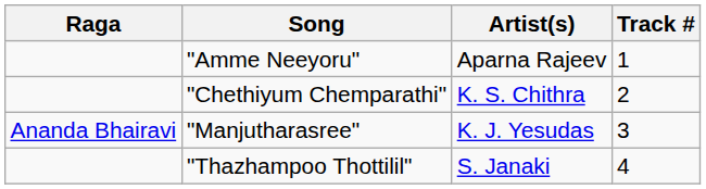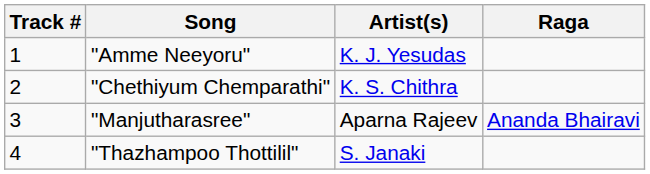columns swapped: Track # <-> Raga
"Amme Neeyoru" | Artist(s): Aparna Rajeev -> K. J. Yesudas
"Manjutharasree" | Artist(s): K. J. Yesudas -> Aparna Rajeev
